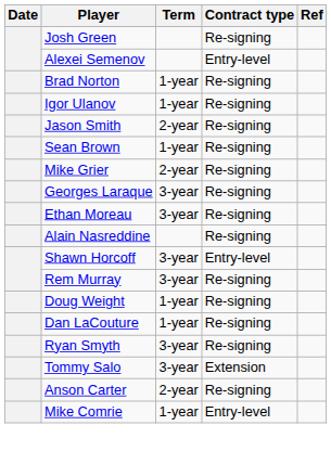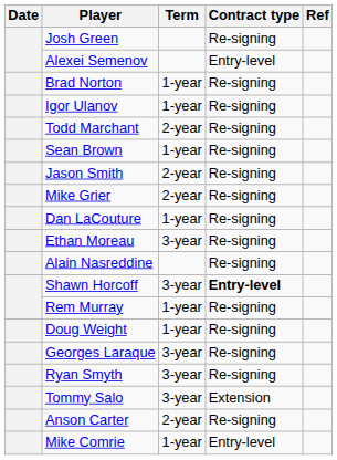+ row: Todd Marchant | 2-year | Re-signing
rows swapped: Jason Smith <-> Sean Brown
rows swapped: Dan LaCouture <-> Georges Laraque
Shawn Horcoff | Contract type: normal -> bold
Rem Murray | Term: 3-year -> 1-year
